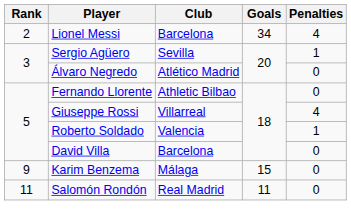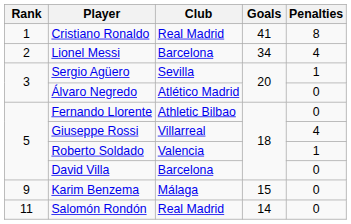+ row: 1 | Cristiano Ronaldo | Real Madrid | 41 | 8
Salomón Rondón | Goals: 11 -> 14
